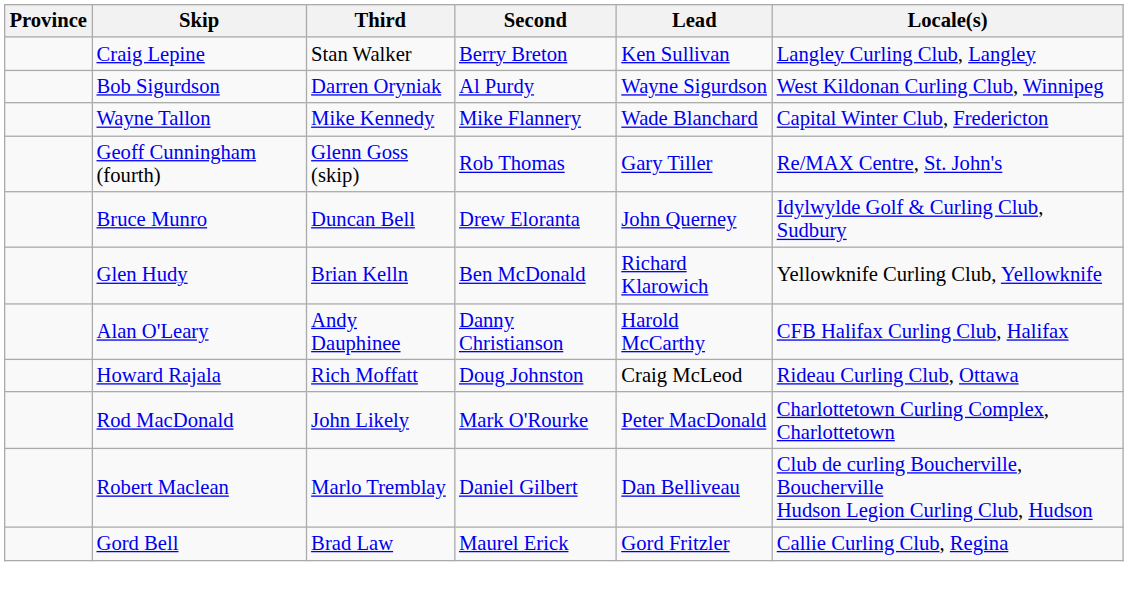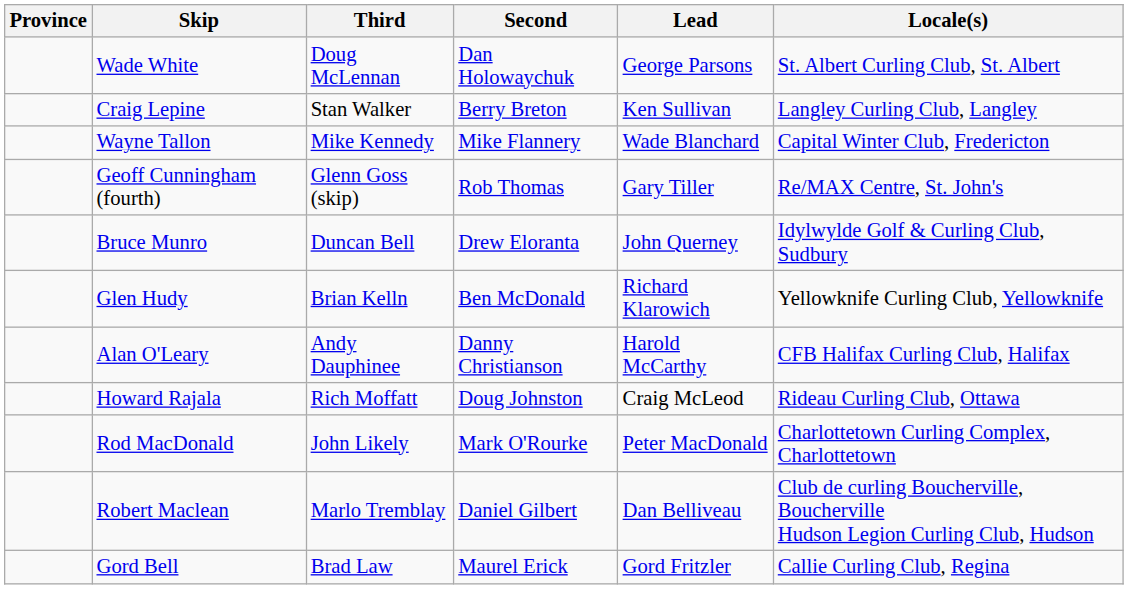+ row: Wade White | Doug McLennan | Dan Holowaychuk | George Parsons | St. Albert Curling Club, St. Albert
- row: Bob Sigurdson | Darren Oryniak | Al Purdy | Wayne Sigurdson | West Kildonan Curling Club, Winnipeg
